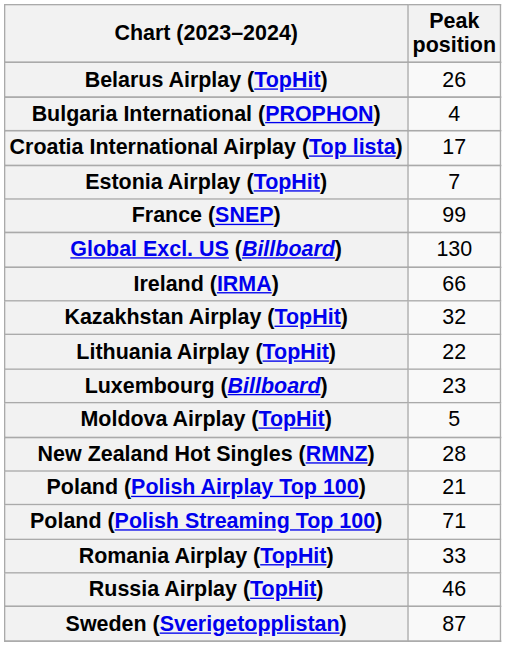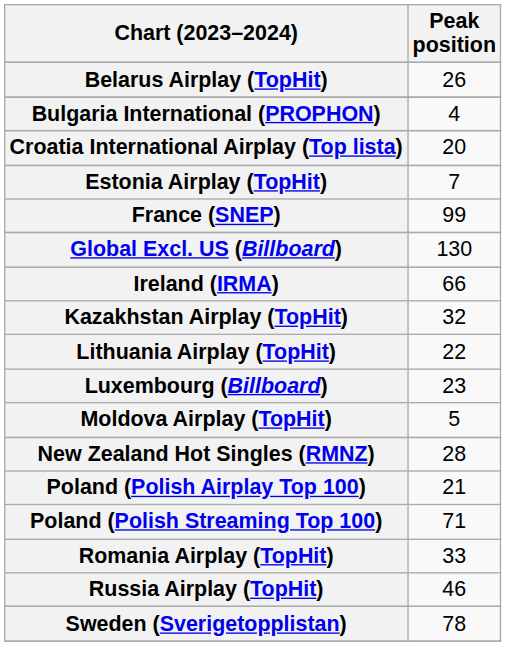Croatia International Airplay (Top lista) | Peak position: 17 -> 20
Sweden (Sverigetopplistan) | Peak position: 87 -> 78
